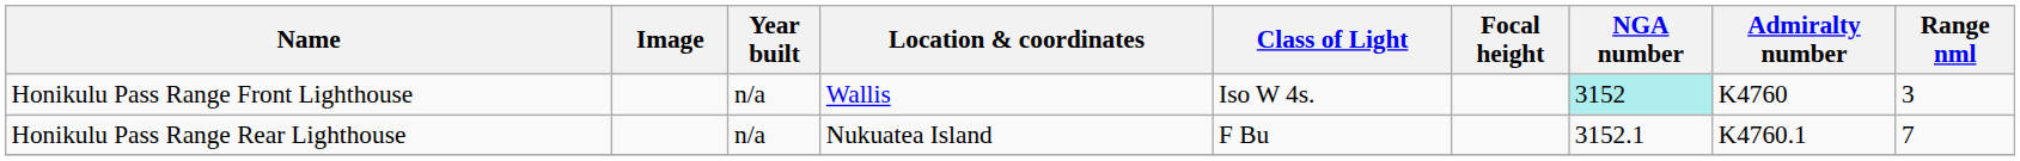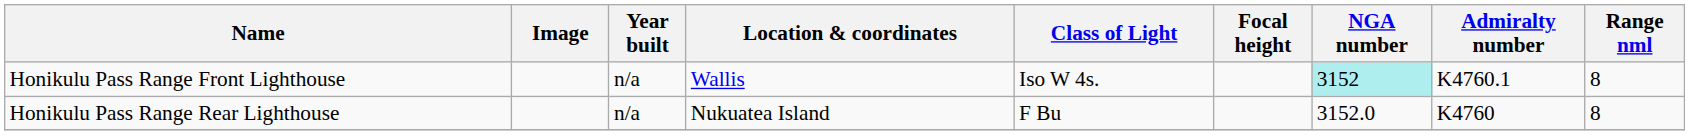Honikulu Pass Range Front Lighthouse | Admiralty number: K4760 -> K4760.1
Honikulu Pass Range Front Lighthouse | Range nml: 3 -> 8
Honikulu Pass Range Rear Lighthouse | NGA number: 3152.1 -> 3152.0
Honikulu Pass Range Rear Lighthouse | Admiralty number: K4760.1 -> K4760
Honikulu Pass Range Rear Lighthouse | Range nml: 7 -> 8
